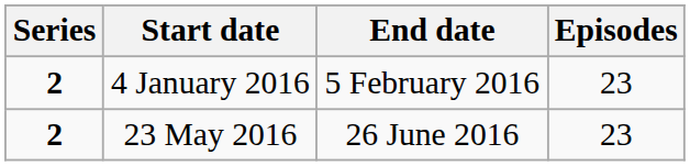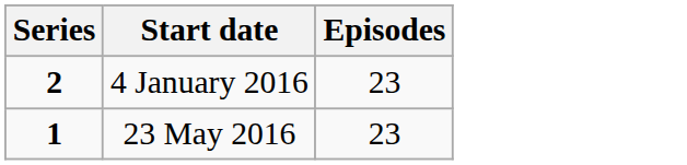- column: End date | 5 February 2016 | 26 June 2016
23 May 2016 | Series: 2 -> 1
